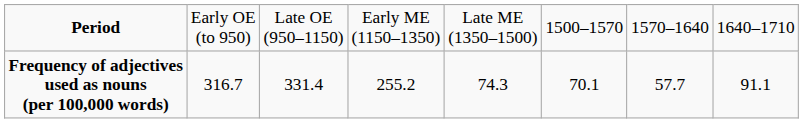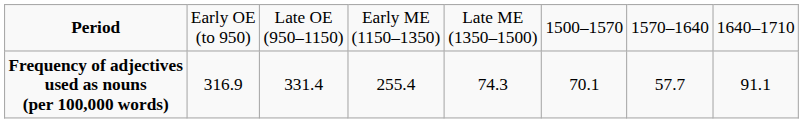Frequency of adjectives used as nouns (per 100,000 words) | column 2: 316.7 -> 316.9
Frequency of adjectives used as nouns (per 100,000 words) | column 4: 255.2 -> 255.4
